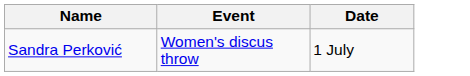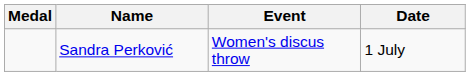+ column: Medal
